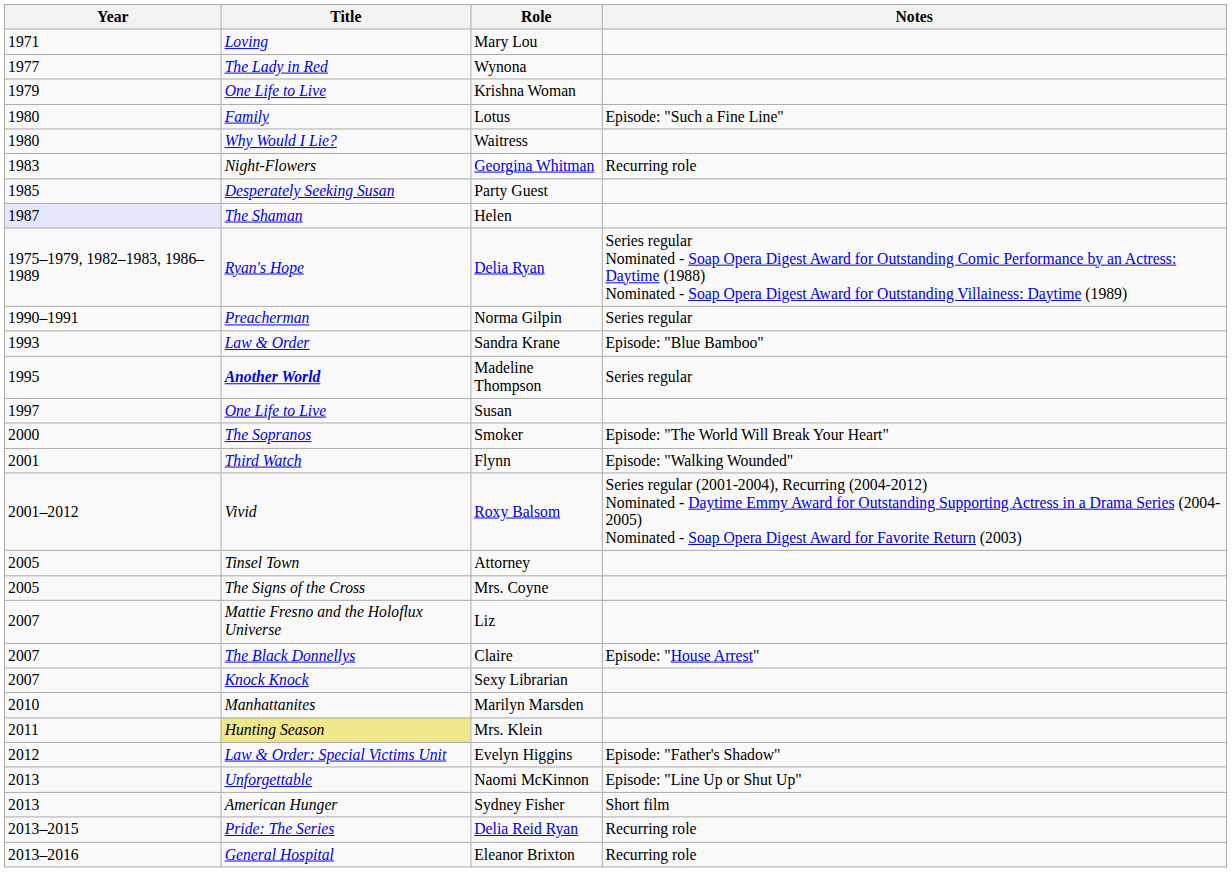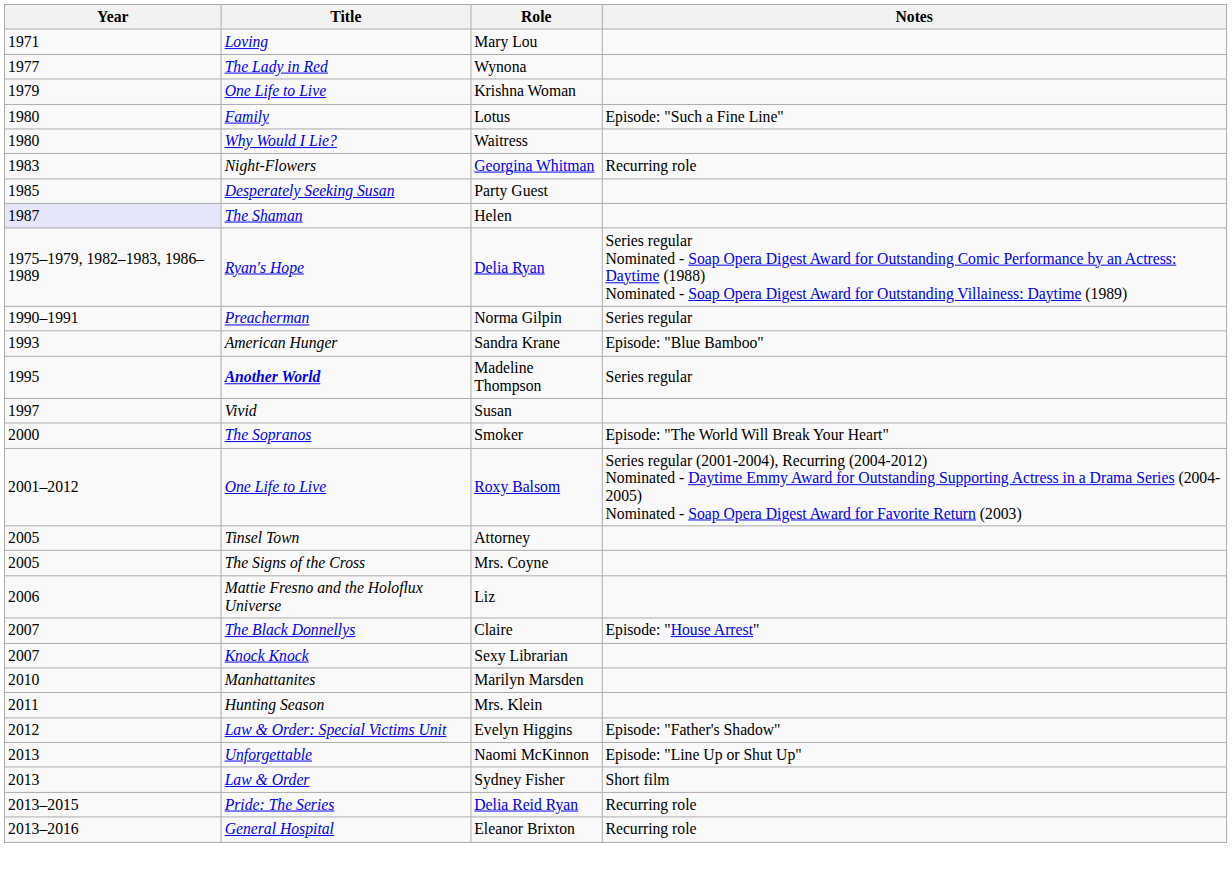Sandra Krane | Title: Law & Order -> American Hunger
Susan | Title: One Life to Live -> Vivid
- row: 2001 | Third Watch | Flynn | Episode: "Walking Wounded"
Roxy Balsom | Title: Vivid -> One Life to Live
Liz | Year: 2007 -> 2006
Mrs. Klein | Title: khaki background -> no background
Sydney Fisher | Title: American Hunger -> Law & Order
